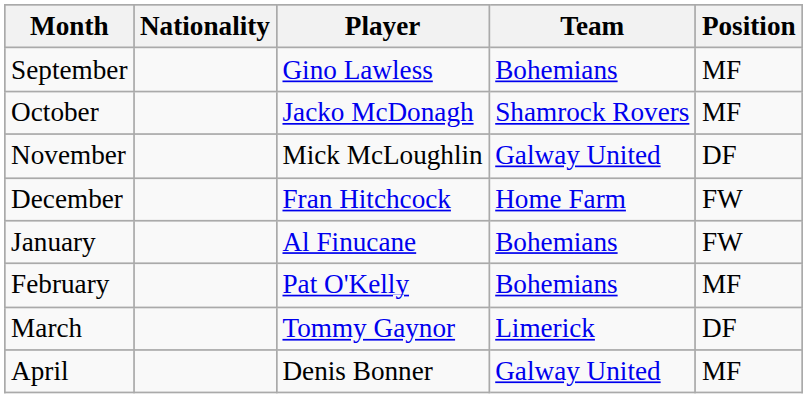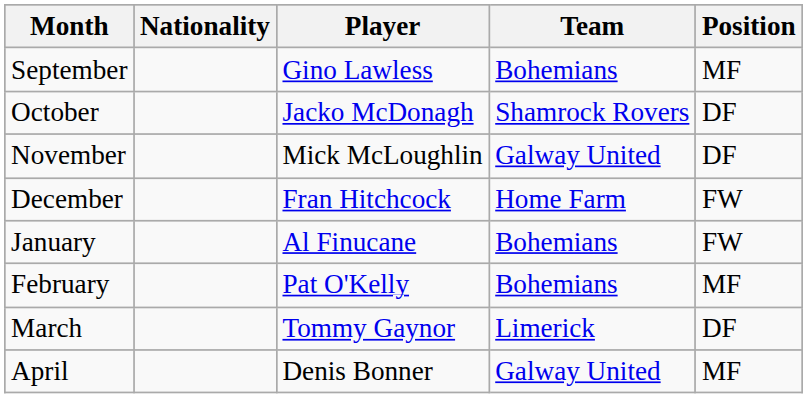October | Position: MF -> DF
